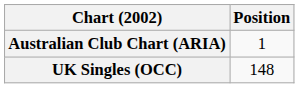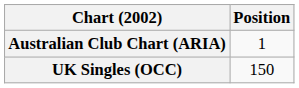UK Singles (OCC) | Position: 148 -> 150
